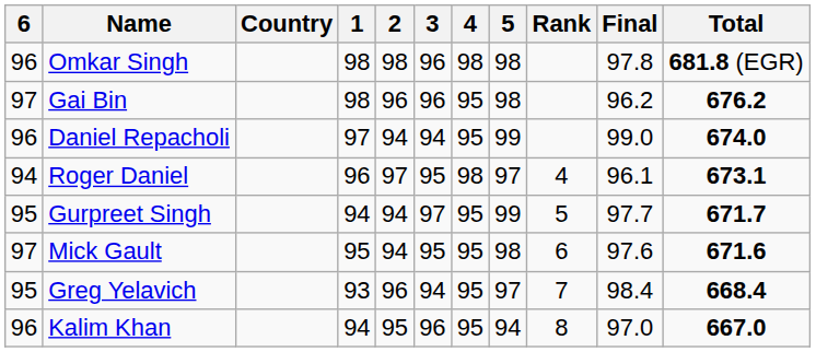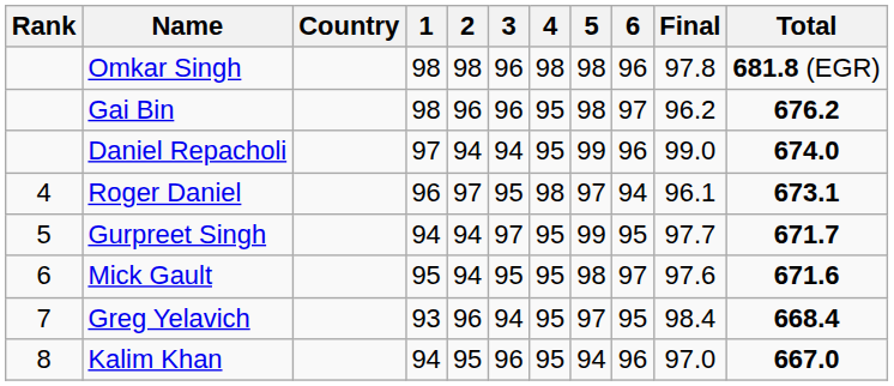columns swapped: Rank <-> 6
